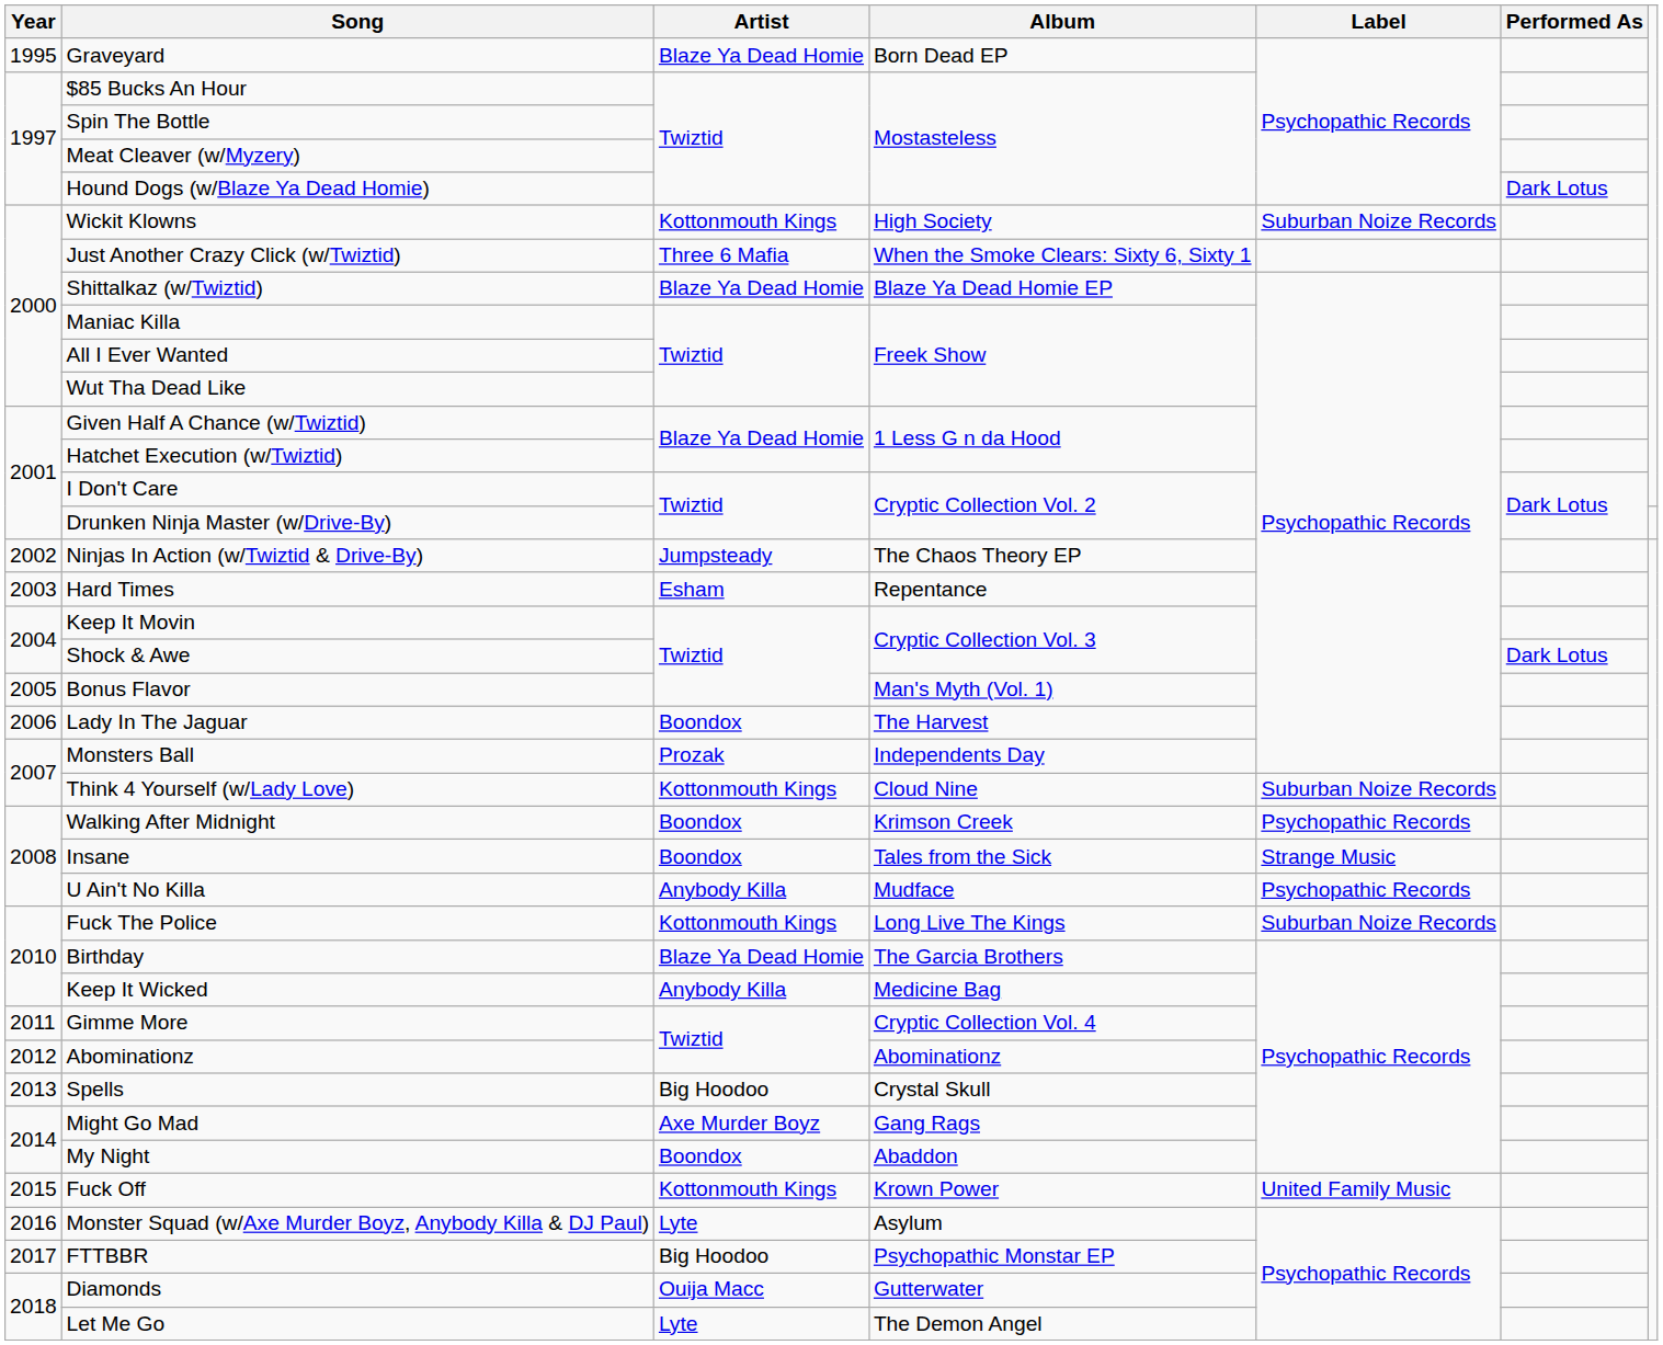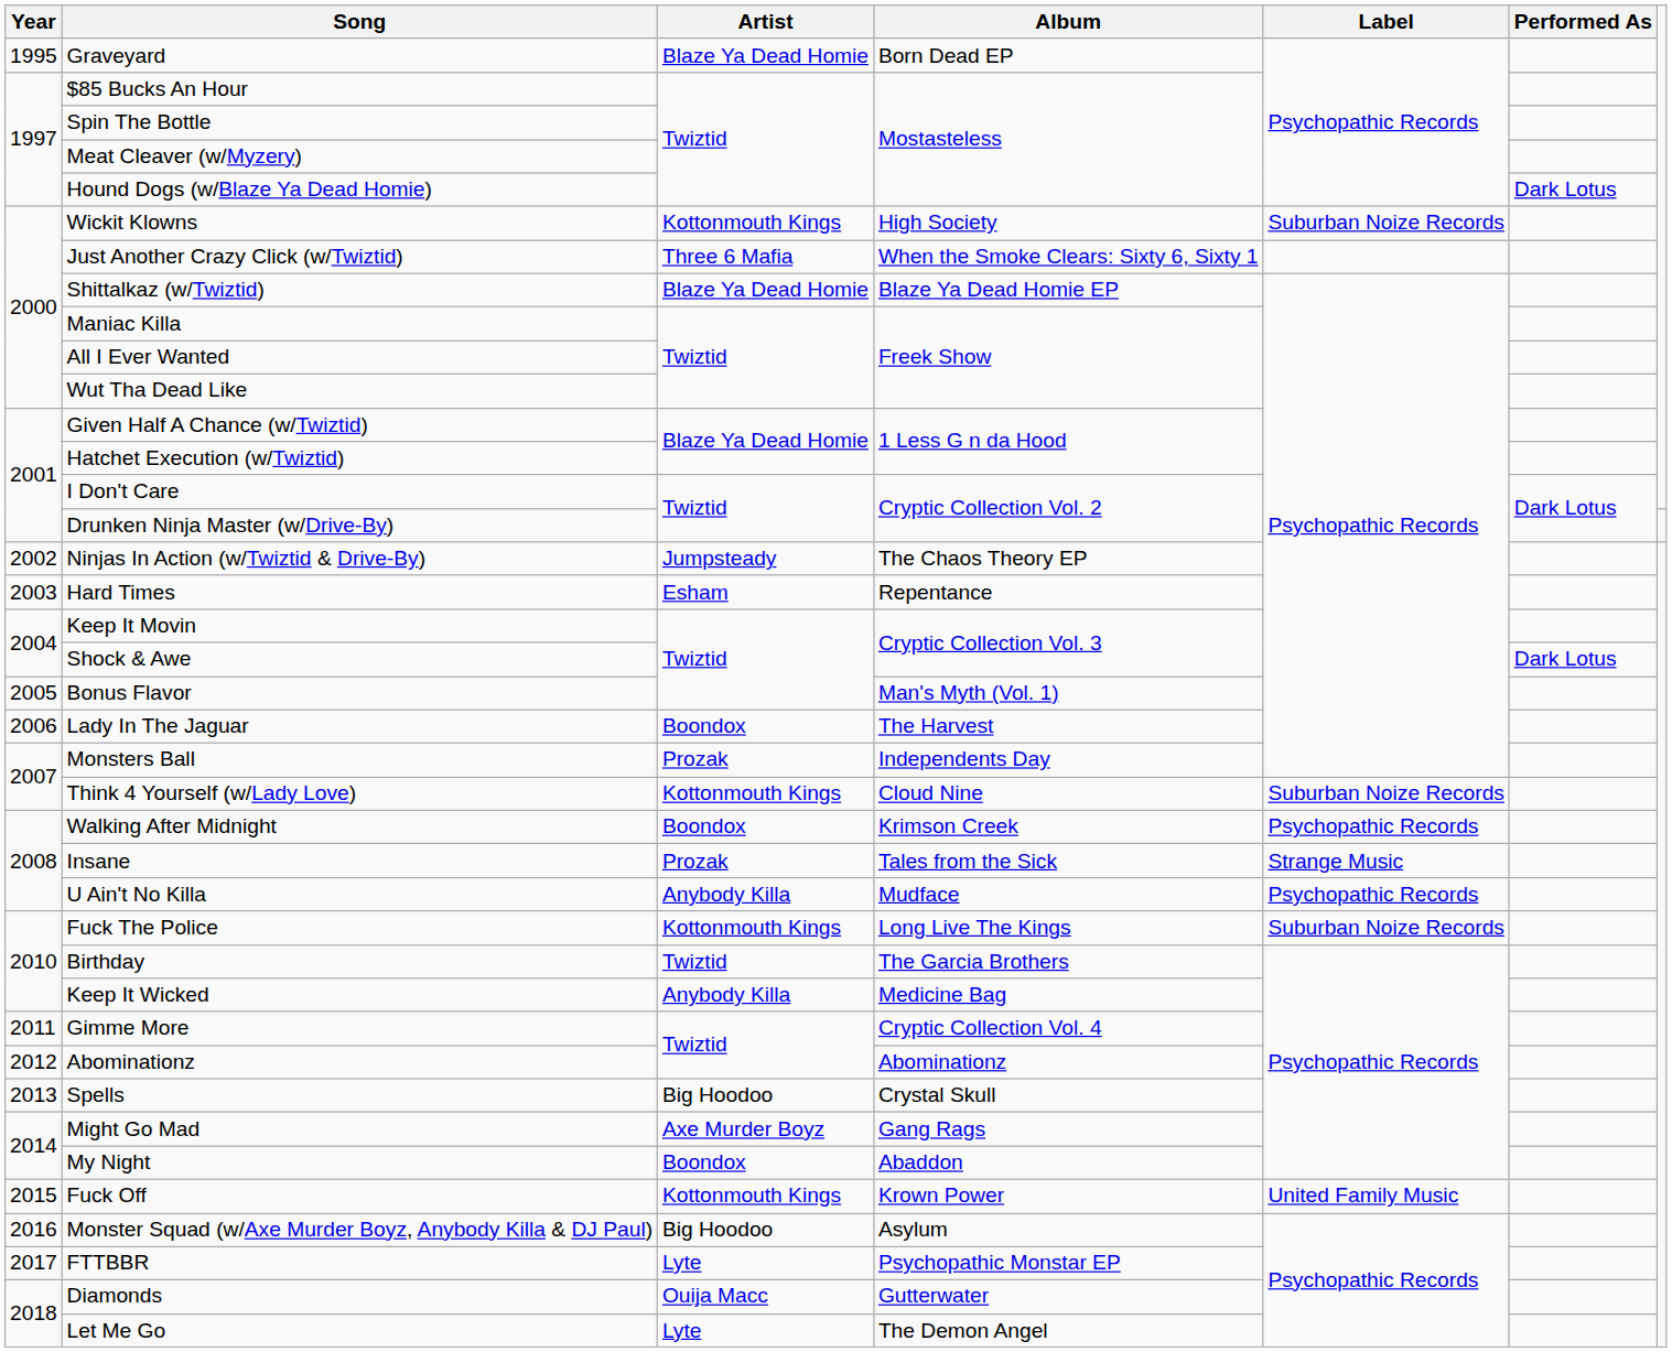Insane | Artist: Boondox -> Prozak
Birthday | Artist: Blaze Ya Dead Homie -> Twiztid
Monster Squad (w/Axe Murder Boyz, Anybody Killa & DJ Paul) | Artist: Lyte -> Big Hoodoo
FTTBBR | Artist: Big Hoodoo -> Lyte
